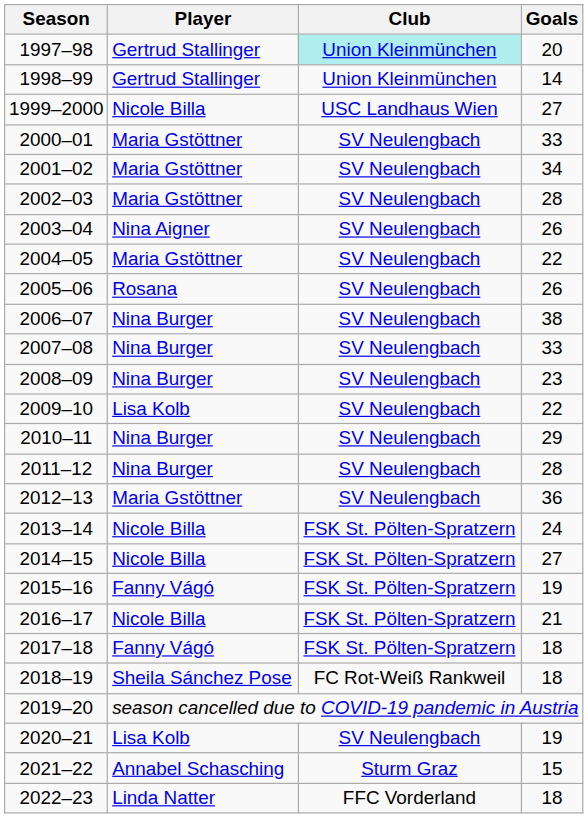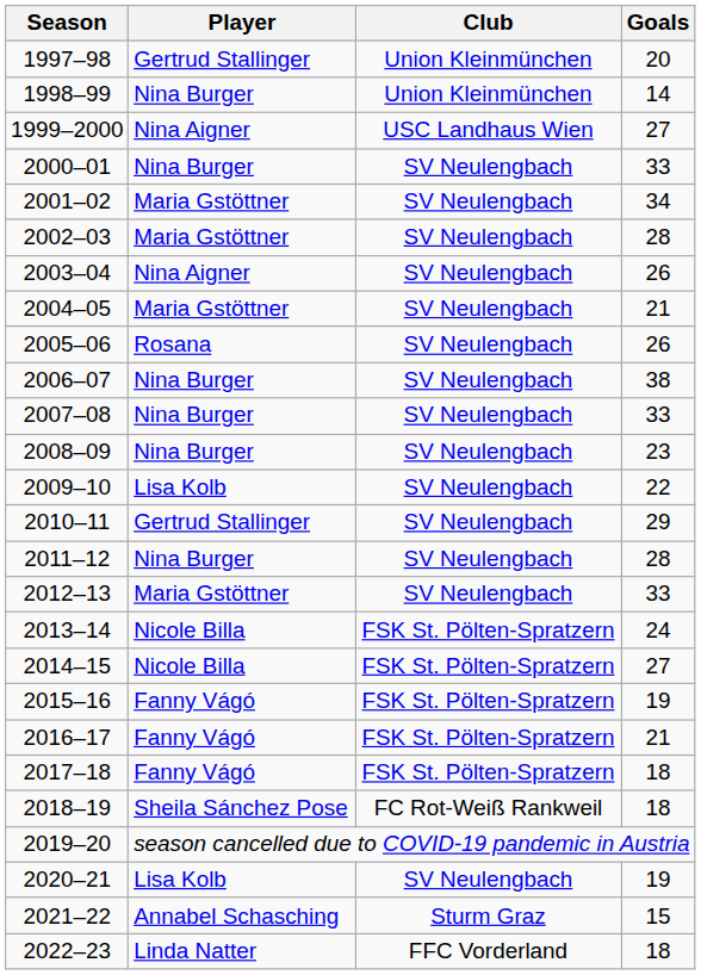1997–98 | Club: paleturquoise background -> no background
1998–99 | Player: Gertrud Stallinger -> Nina Burger
1999–2000 | Player: Nicole Billa -> Nina Aigner
2000–01 | Player: Maria Gstöttner -> Nina Burger
2004–05 | Goals: 22 -> 21
2010–11 | Player: Nina Burger -> Gertrud Stallinger
2012–13 | Goals: 36 -> 33
2016–17 | Player: Nicole Billa -> Fanny Vágó
